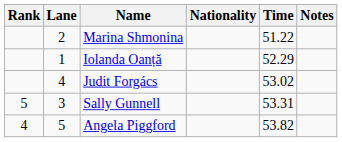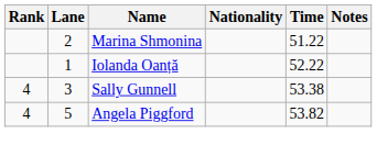Iolanda Oanță | Time: 52.29 -> 52.22
- row: 4 | Judit Forgács | 53.02
Sally Gunnell | Rank: 5 -> 4
Sally Gunnell | Time: 53.31 -> 53.38
